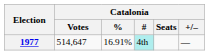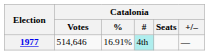1977 | Catalonia / Votes: 514,647 -> 514,646
